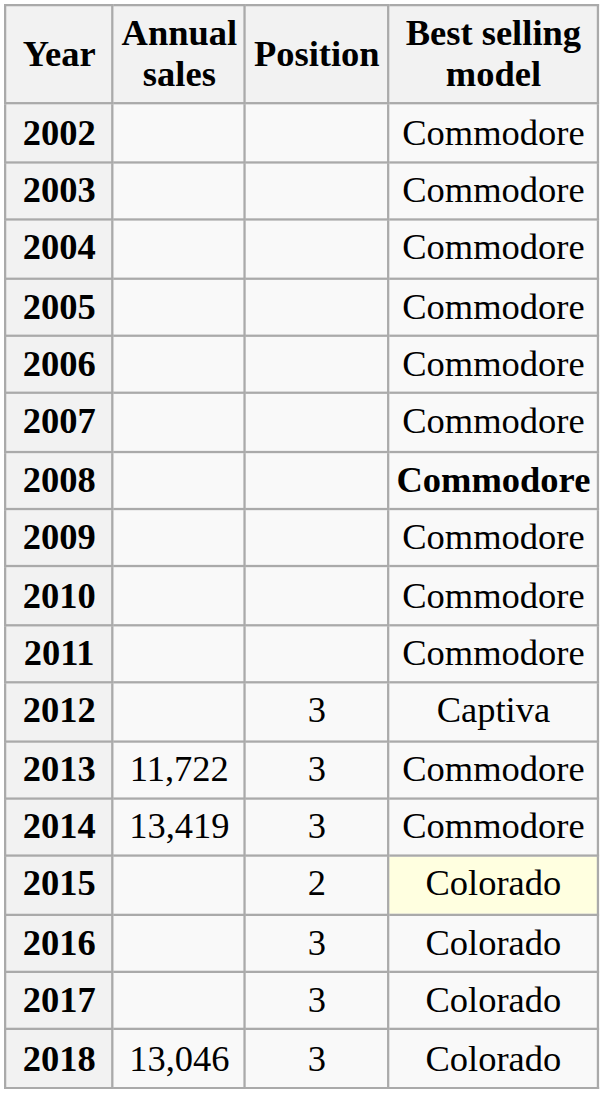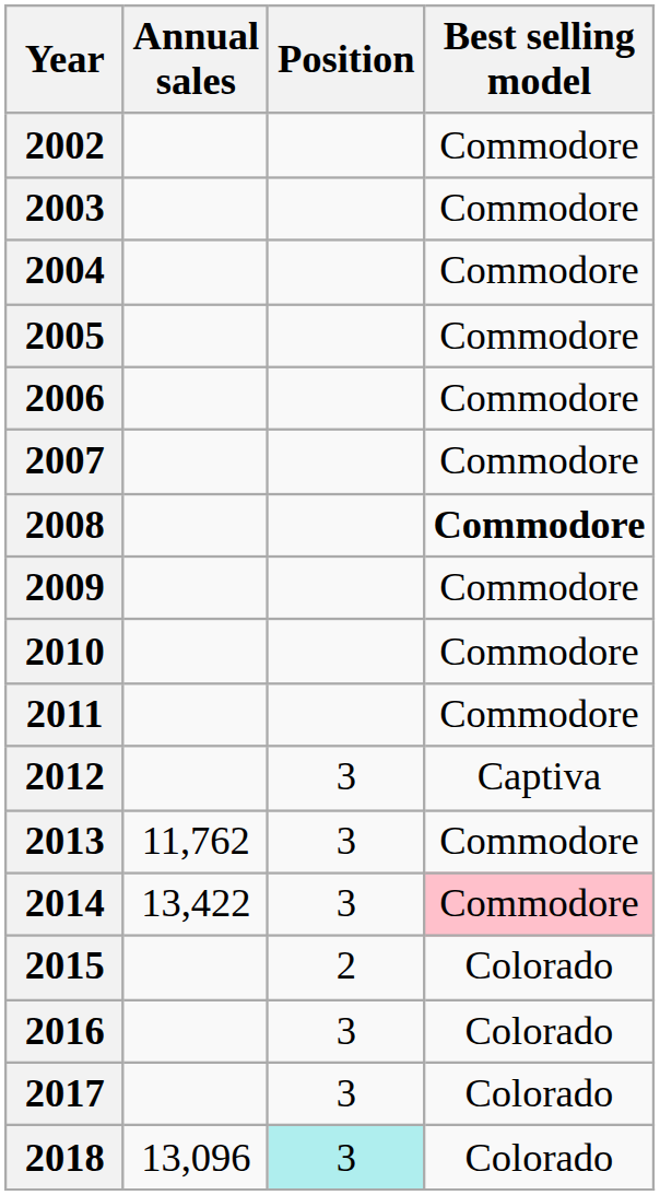2013 | Annual sales: 11,722 -> 11,762
2014 | Annual sales: 13,419 -> 13,422
2014 | Best selling model: no background -> pink background
2015 | Best selling model: lightyellow background -> no background
2018 | Annual sales: 13,046 -> 13,096
2018 | Position: no background -> paleturquoise background
